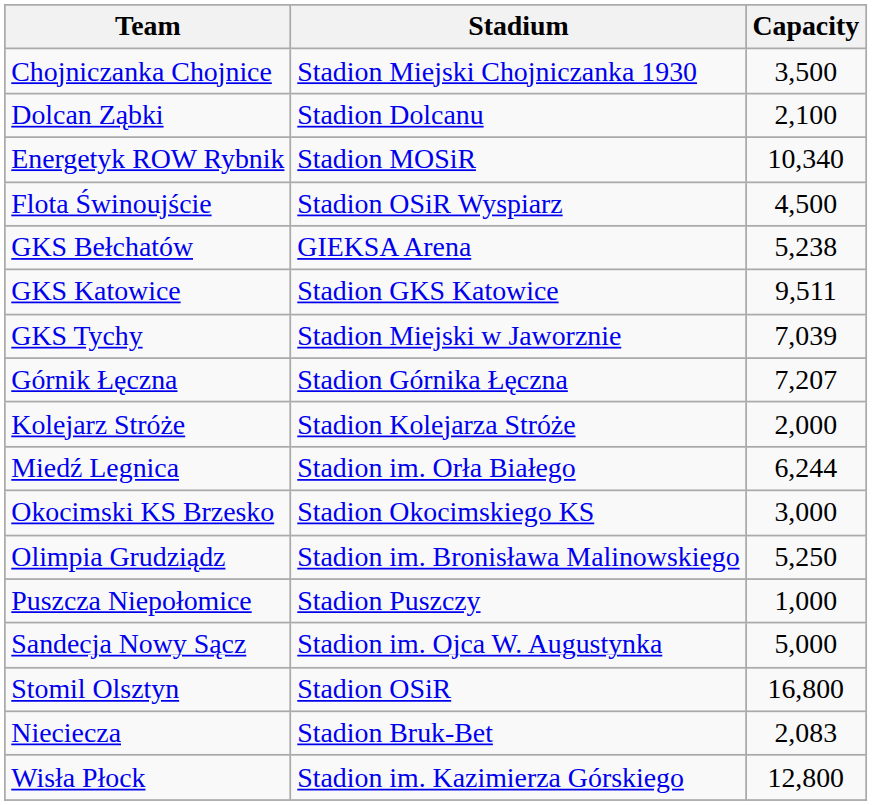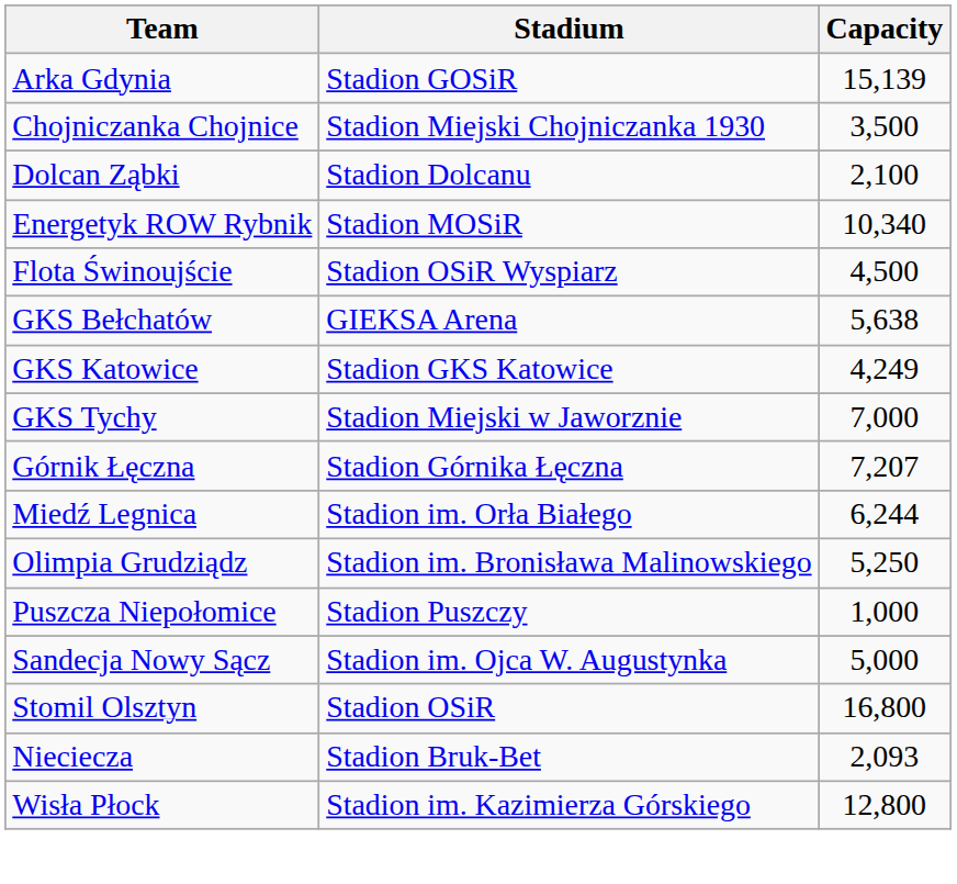+ row: Arka Gdynia | Stadion GOSiR | 15,139
GKS Bełchatów | Capacity: 5,238 -> 5,638
GKS Katowice | Capacity: 9,511 -> 4,249
GKS Tychy | Capacity: 7,039 -> 7,000
- row: Kolejarz Stróże | Stadion Kolejarza Stróże | 2,000
- row: Okocimski KS Brzesko | Stadion Okocimskiego KS | 3,000
Nieciecza | Capacity: 2,083 -> 2,093
